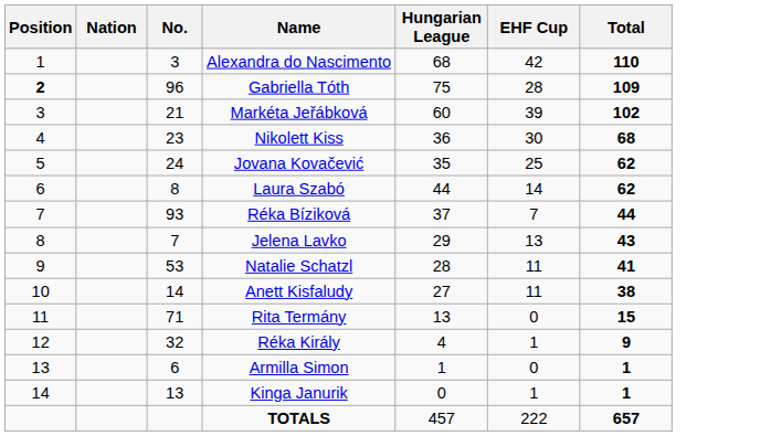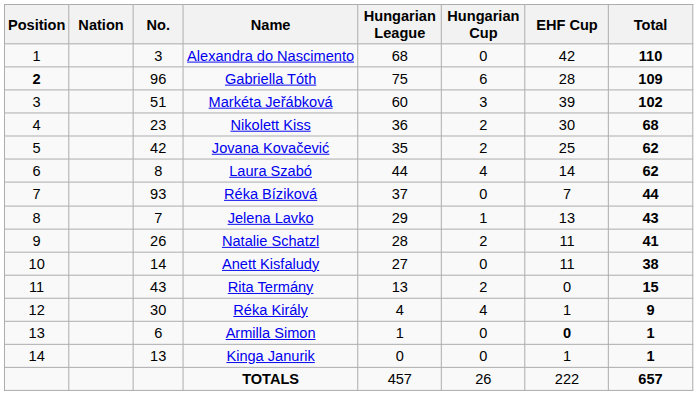+ column: Hungarian Cup | 0 | 6 | 3 | 2 | 2 | 4 | 0 | 1 | 2 | 0 | 2 | 4 | 0 | 0 | 26
Markéta Jeřábková | No.: 21 -> 51
Jovana Kovačević | No.: 24 -> 42
Natalie Schatzl | No.: 53 -> 26
Rita Termány | No.: 71 -> 43
Réka Király | No.: 32 -> 30
Armilla Simon | EHF Cup: normal -> bold
